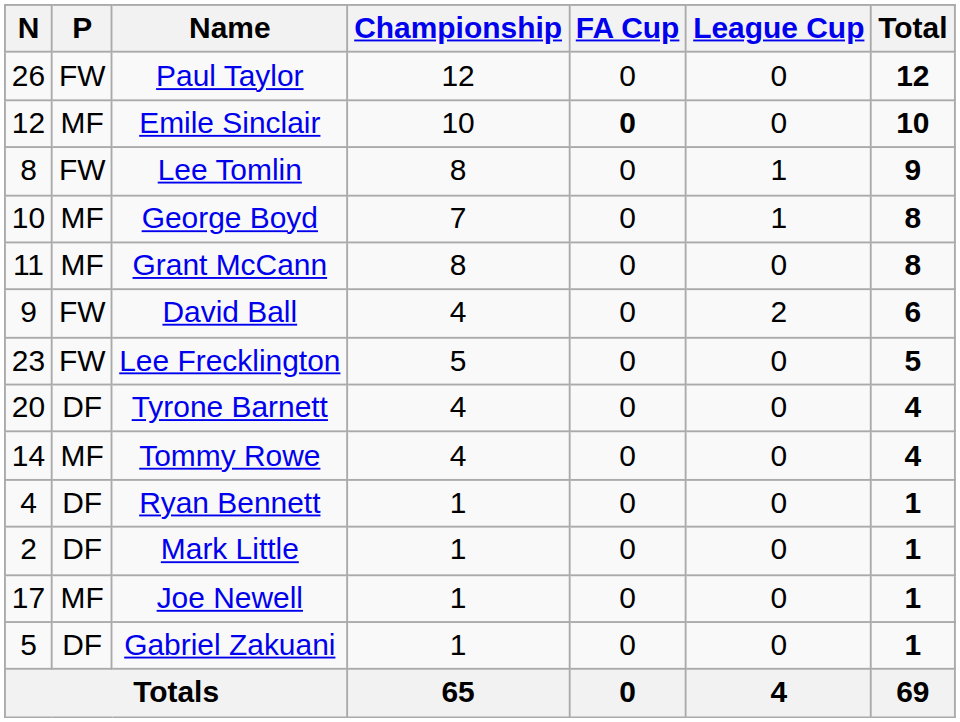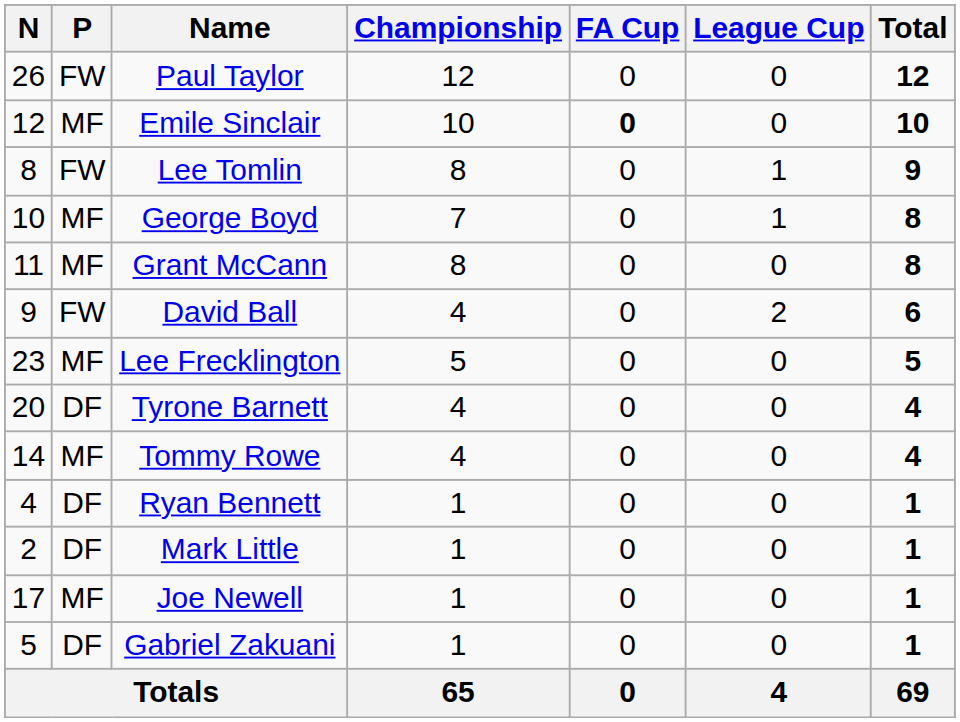Lee Frecklington | P: FW -> MF
